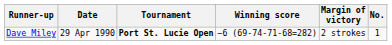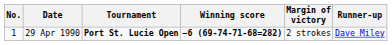columns swapped: No. <-> Runner-up
29 Apr 1990 | Winning score: normal -> bold
